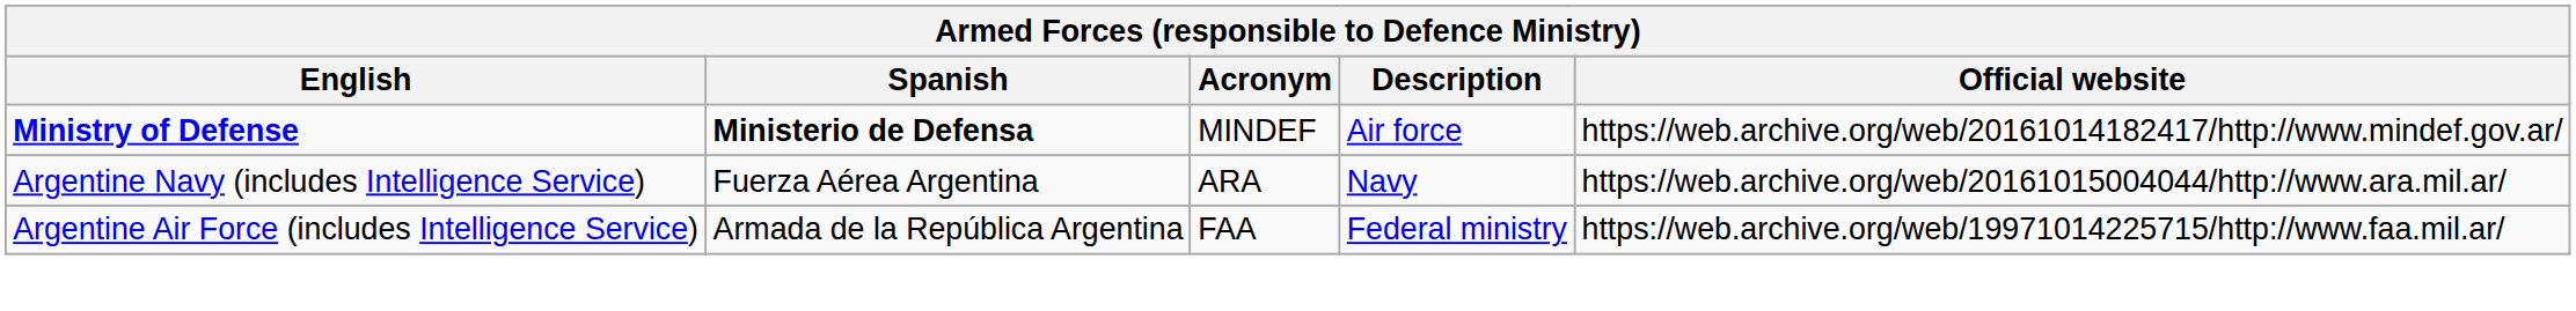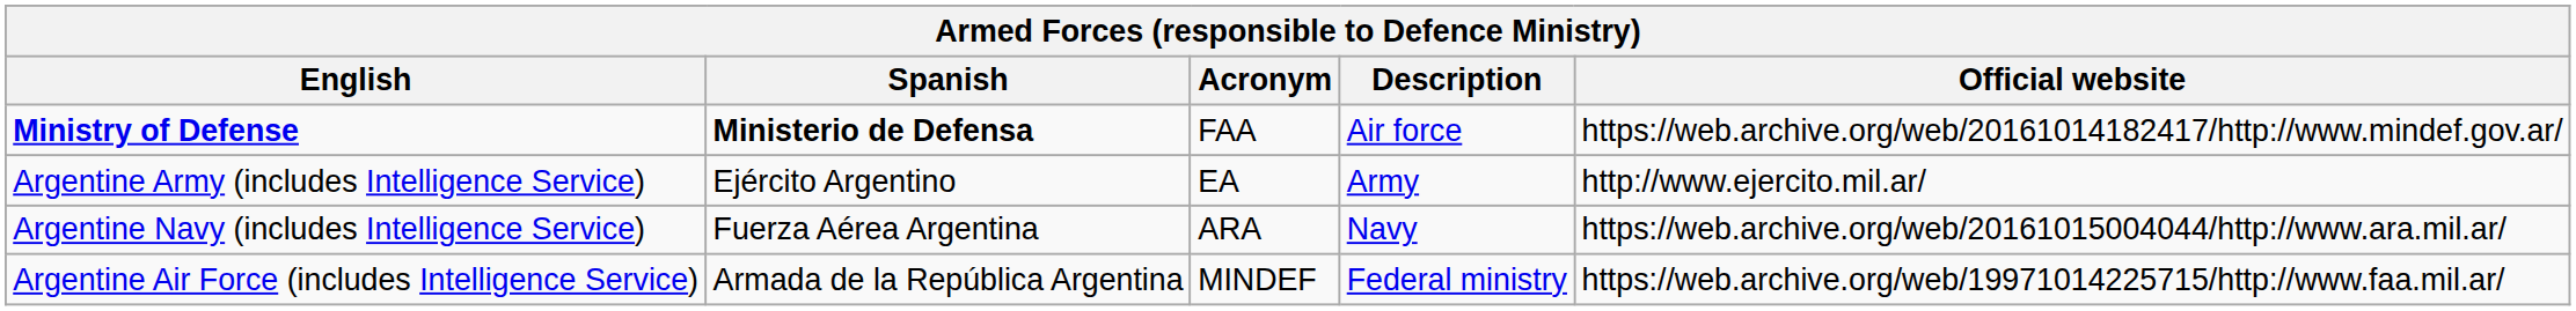Ministry of Defense | Acronym: MINDEF -> FAA
+ row: Argentine Army (includes Intelligence Service) | Ejército Argentino | EA | Army | http://www.ejercito.mil.ar/
Argentine Air Force (includes Intelligence Service) | Acronym: FAA -> MINDEF
